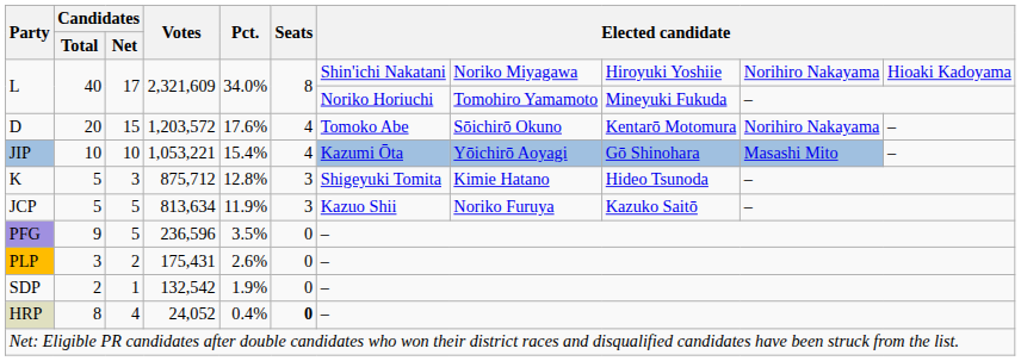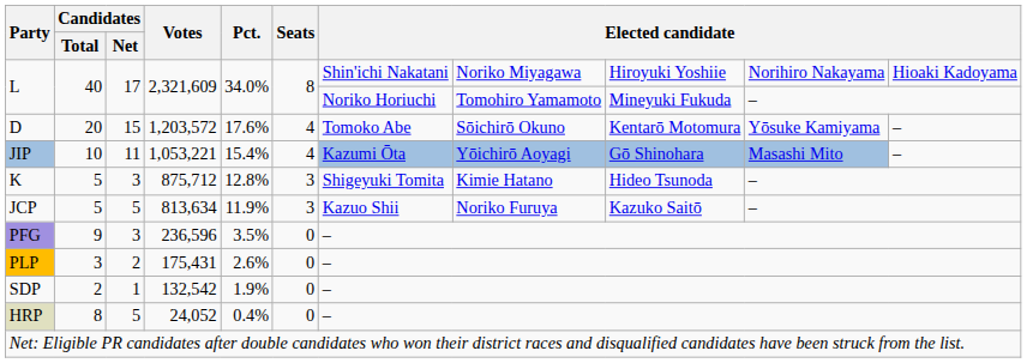D | column 10: Norihiro Nakayama -> Yōsuke Kamiyama
JIP | Candidates / Net: 10 -> 11
PFG | Candidates / Net: 5 -> 3
HRP | Candidates / Net: 4 -> 5
HRP | Seats: bold -> normal
